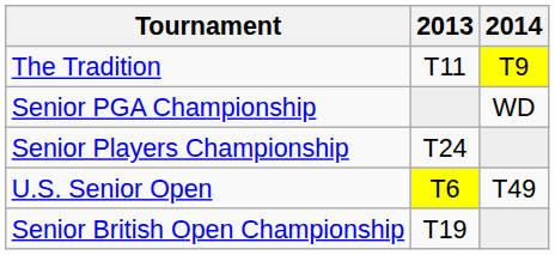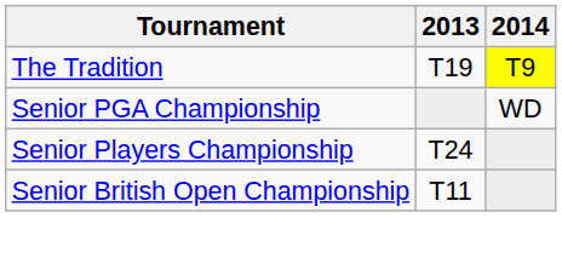The Tradition | 2013: T11 -> T19
- row: U.S. Senior Open | T6 | T49
Senior British Open Championship | 2013: T19 -> T11
